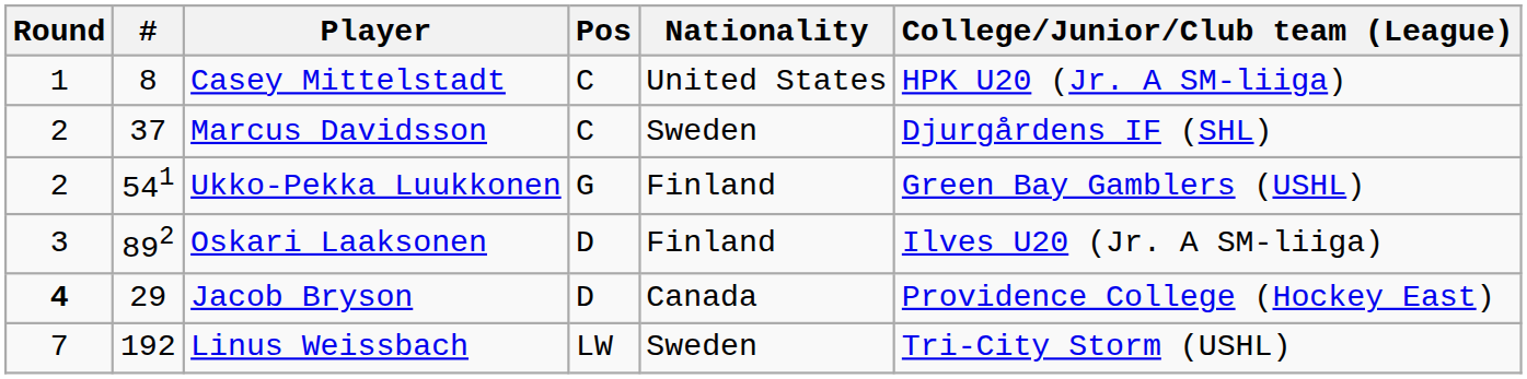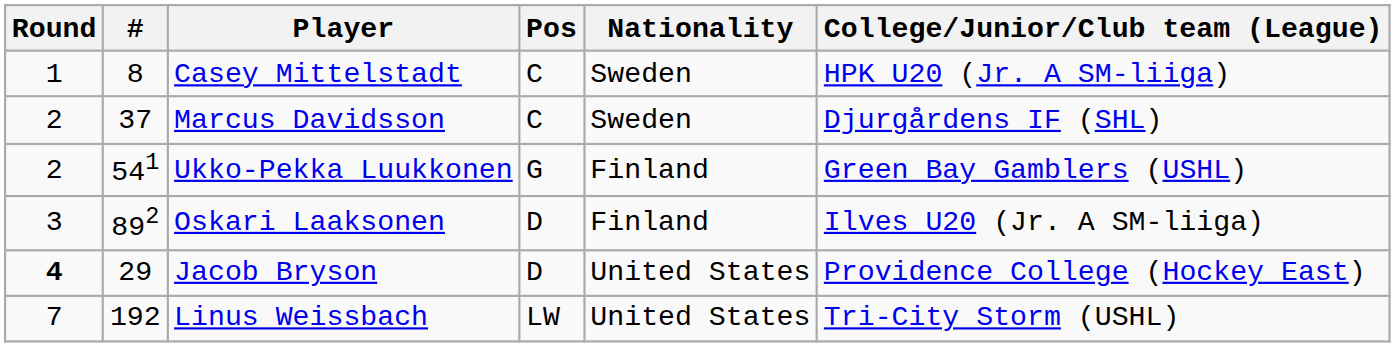Casey Mittelstadt | Nationality: United States -> Sweden
Jacob Bryson | Nationality: Canada -> United States
Linus Weissbach | Nationality: Sweden -> United States
